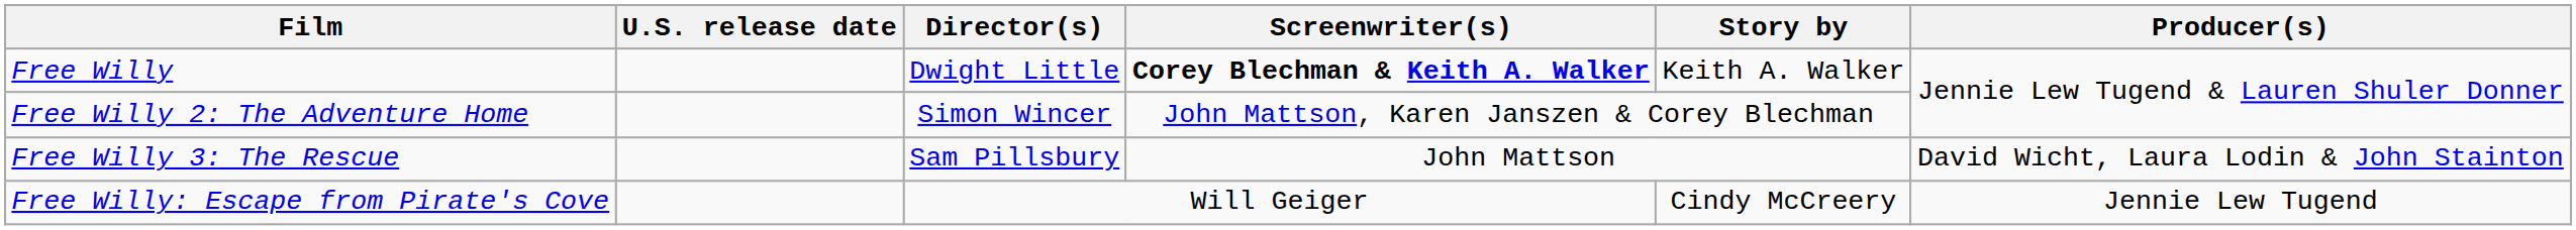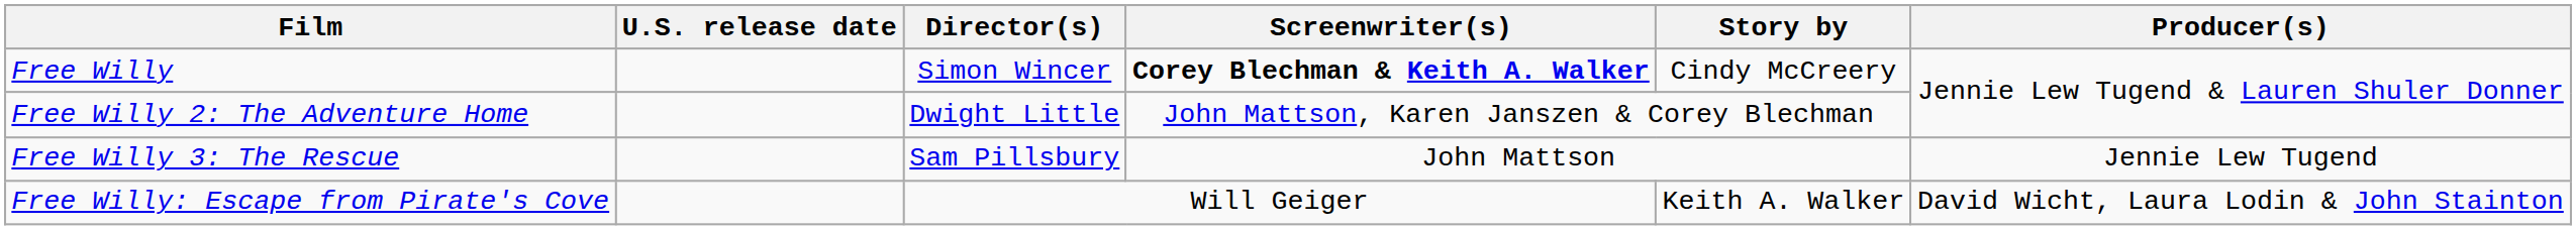Free Willy | Director(s): Dwight Little -> Simon Wincer
Free Willy | Story by: Keith A. Walker -> Cindy McCreery
Free Willy 2: The Adventure Home | Director(s): Simon Wincer -> Dwight Little
Free Willy 3: The Rescue | Producer(s): David Wicht, Laura Lodin & John Stainton -> Jennie Lew Tugend
Free Willy: Escape from Pirate's Cove | Story by: Cindy McCreery -> Keith A. Walker
Free Willy: Escape from Pirate's Cove | Producer(s): Jennie Lew Tugend -> David Wicht, Laura Lodin & John Stainton
